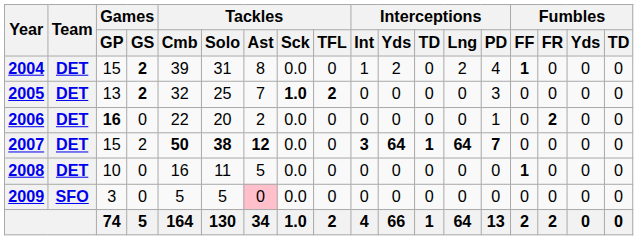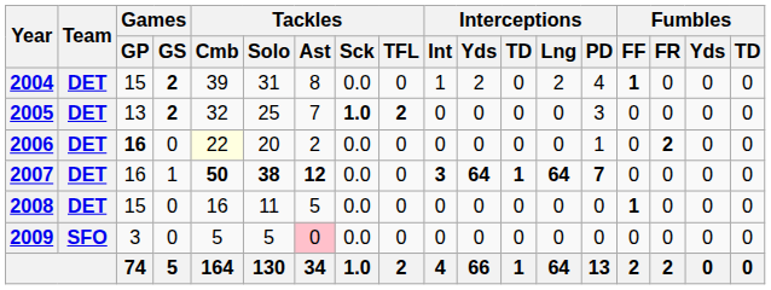2006 | Tackles / Cmb: no background -> lightyellow background
2007 | Games / GP: 15 -> 16
2007 | Games / GS: 2 -> 1
2008 | Games / GP: 10 -> 15
